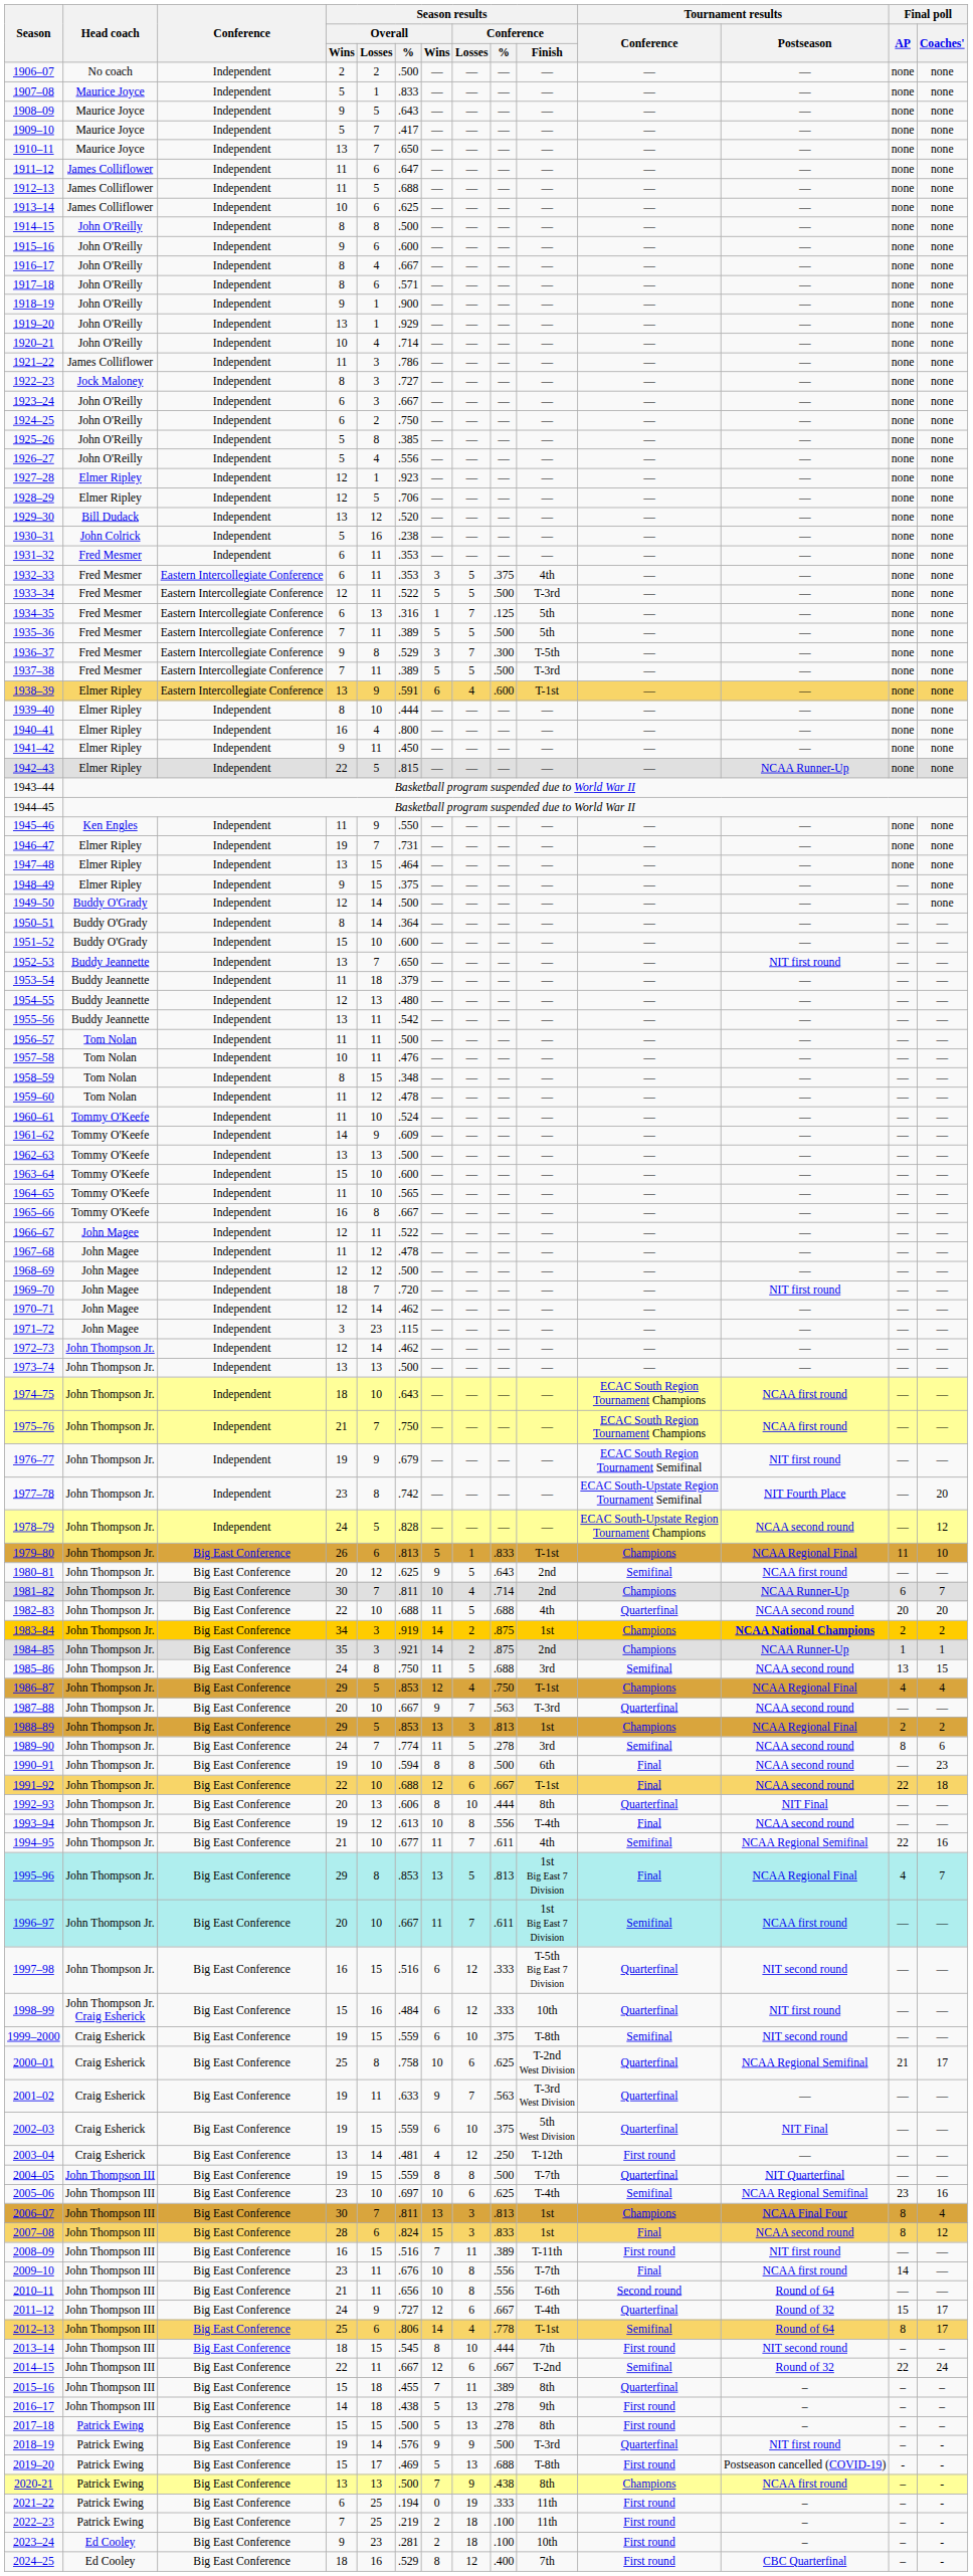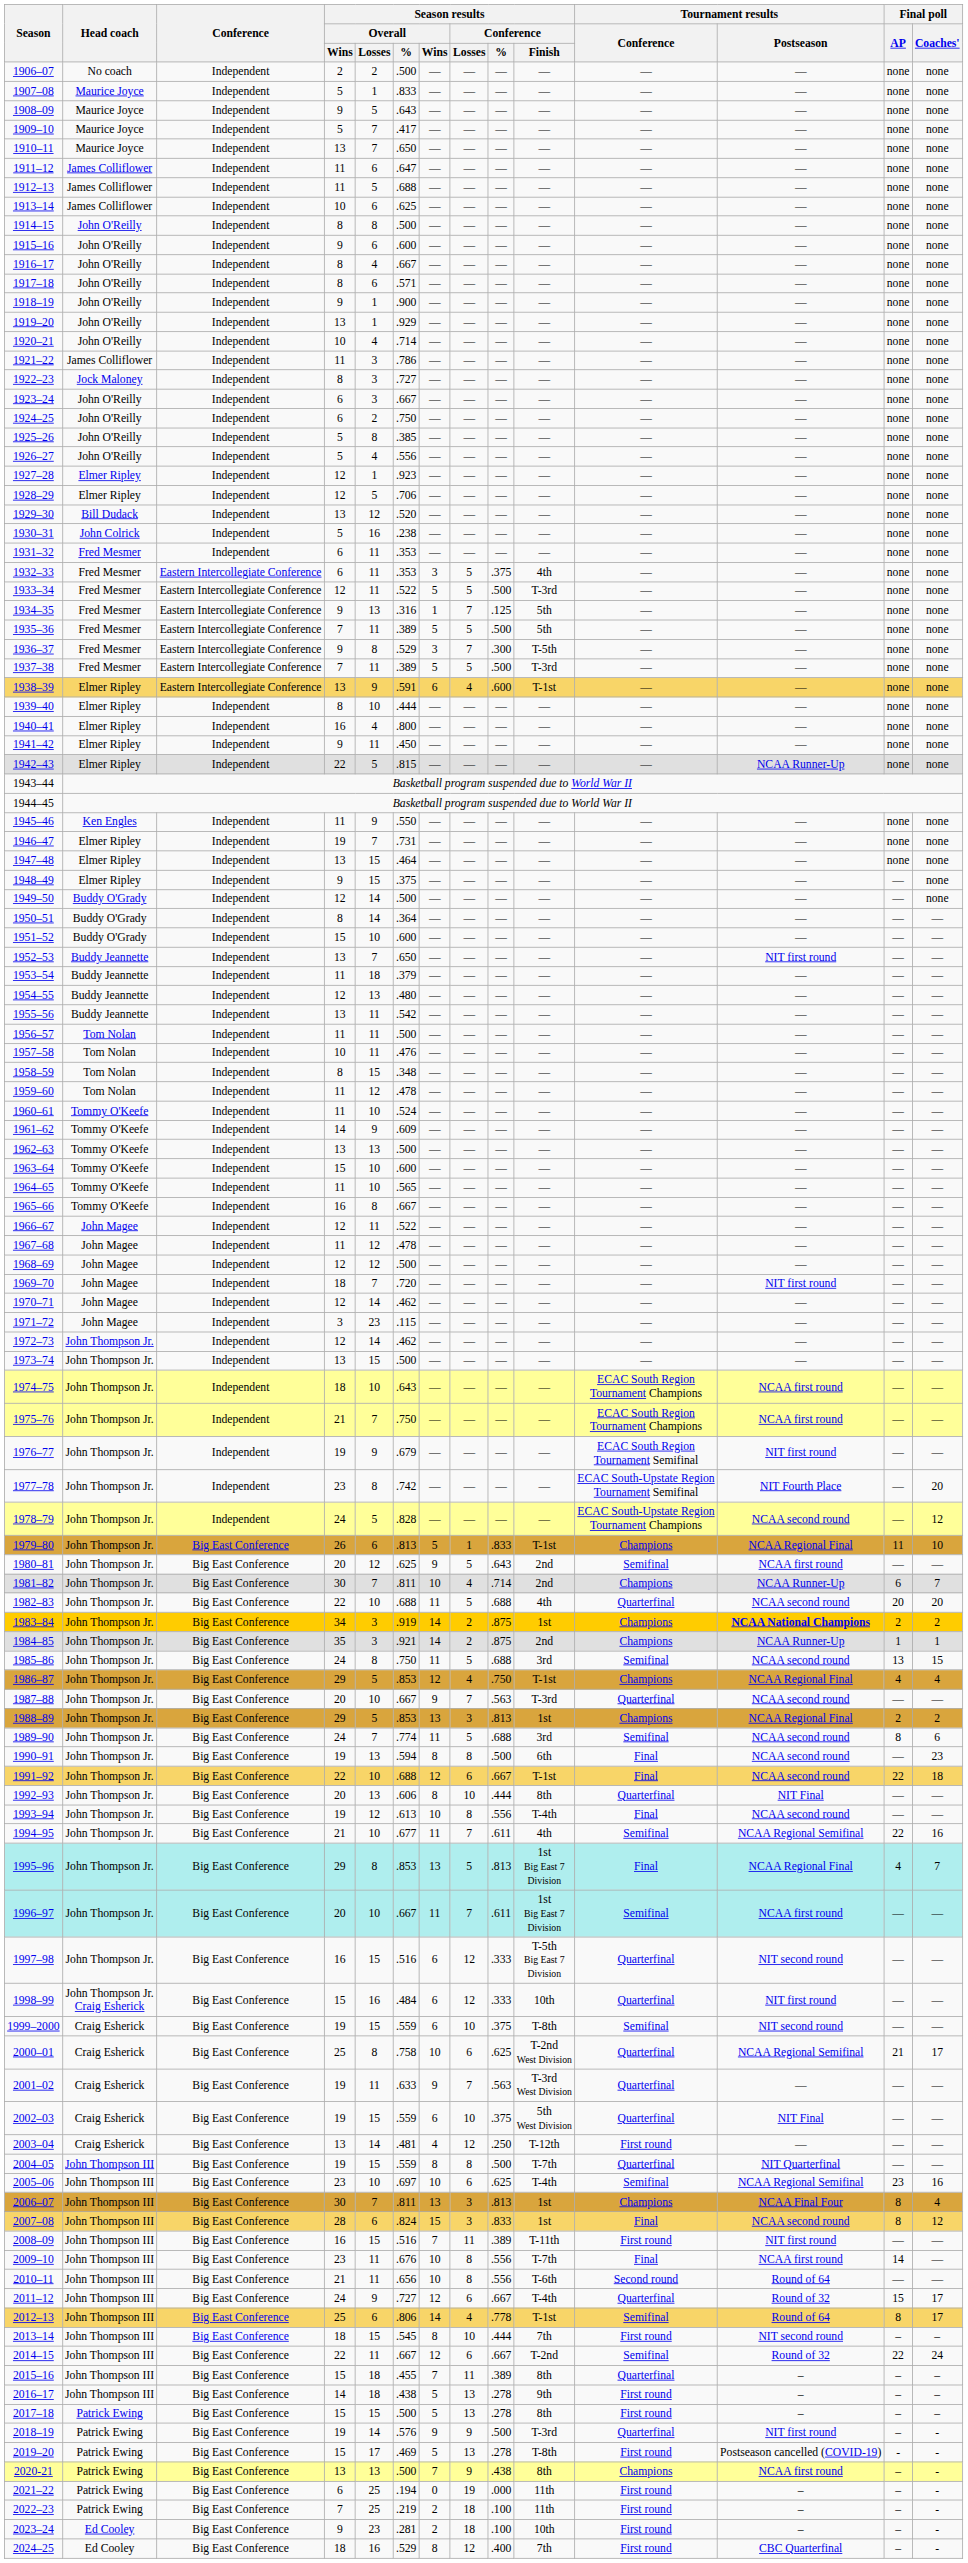1934–35 | column 4: 6 -> 9
1973–74 | Season results / Overall / Losses: 13 -> 15
1989–90 | Season results / Conference / %: .278 -> .688
1990–91 | Season results / Overall / Losses: 10 -> 13
2019–20 | Season results / Conference / %: .688 -> .278
2021–22 | Season results / Conference / %: .333 -> .000
